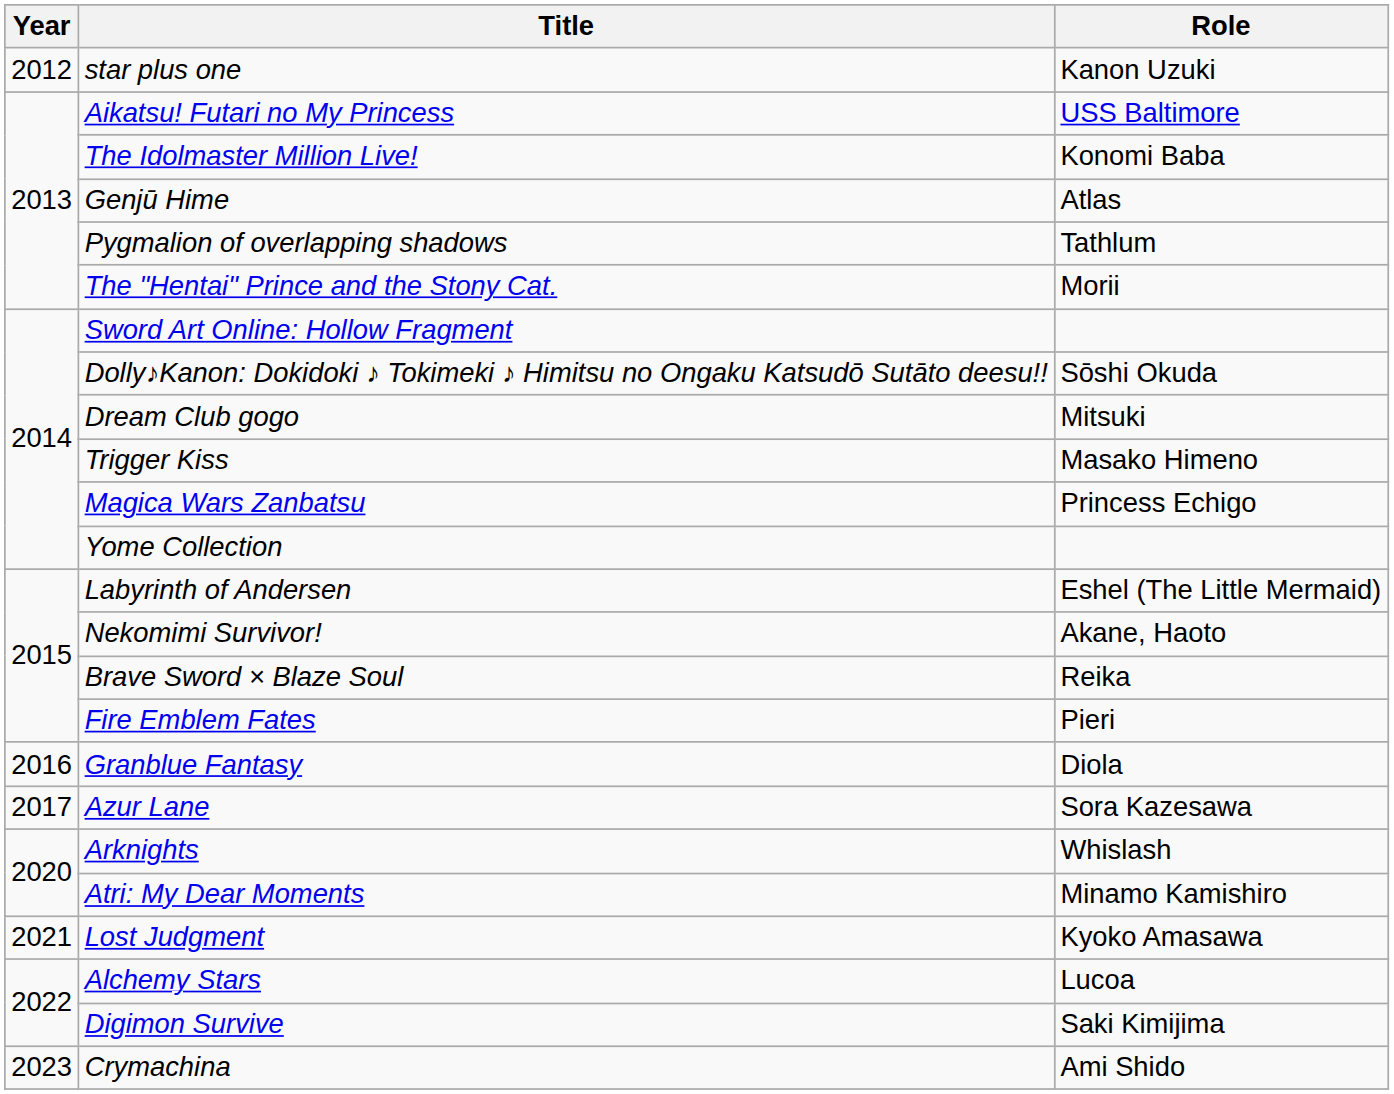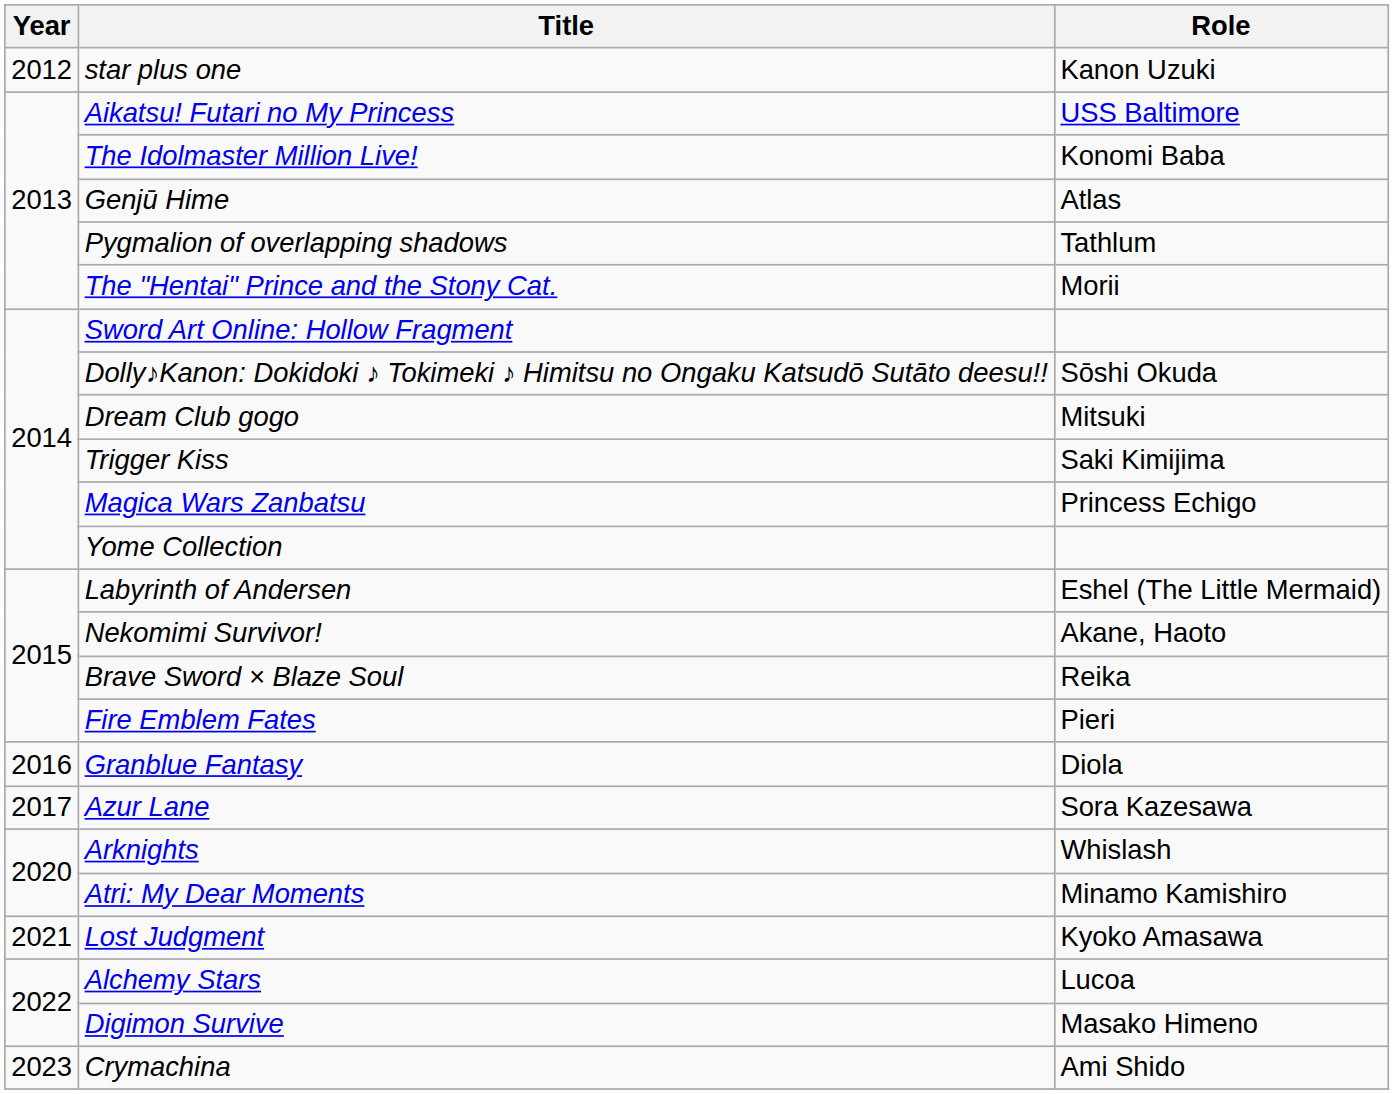Trigger Kiss | Role: Masako Himeno -> Saki Kimijima
Digimon Survive | Role: Saki Kimijima -> Masako Himeno
